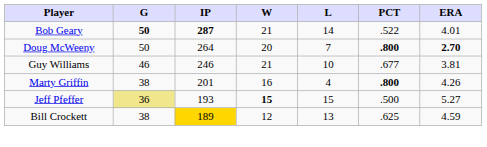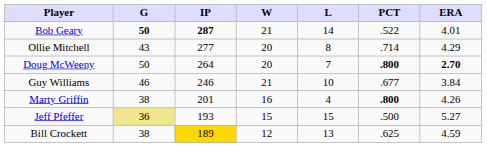+ row: Ollie Mitchell | 43 | 277 | 20 | 8 | .714 | 4.29
Guy Williams | ERA: 3.81 -> 3.84
Jeff Pfeffer | W: bold -> normal
